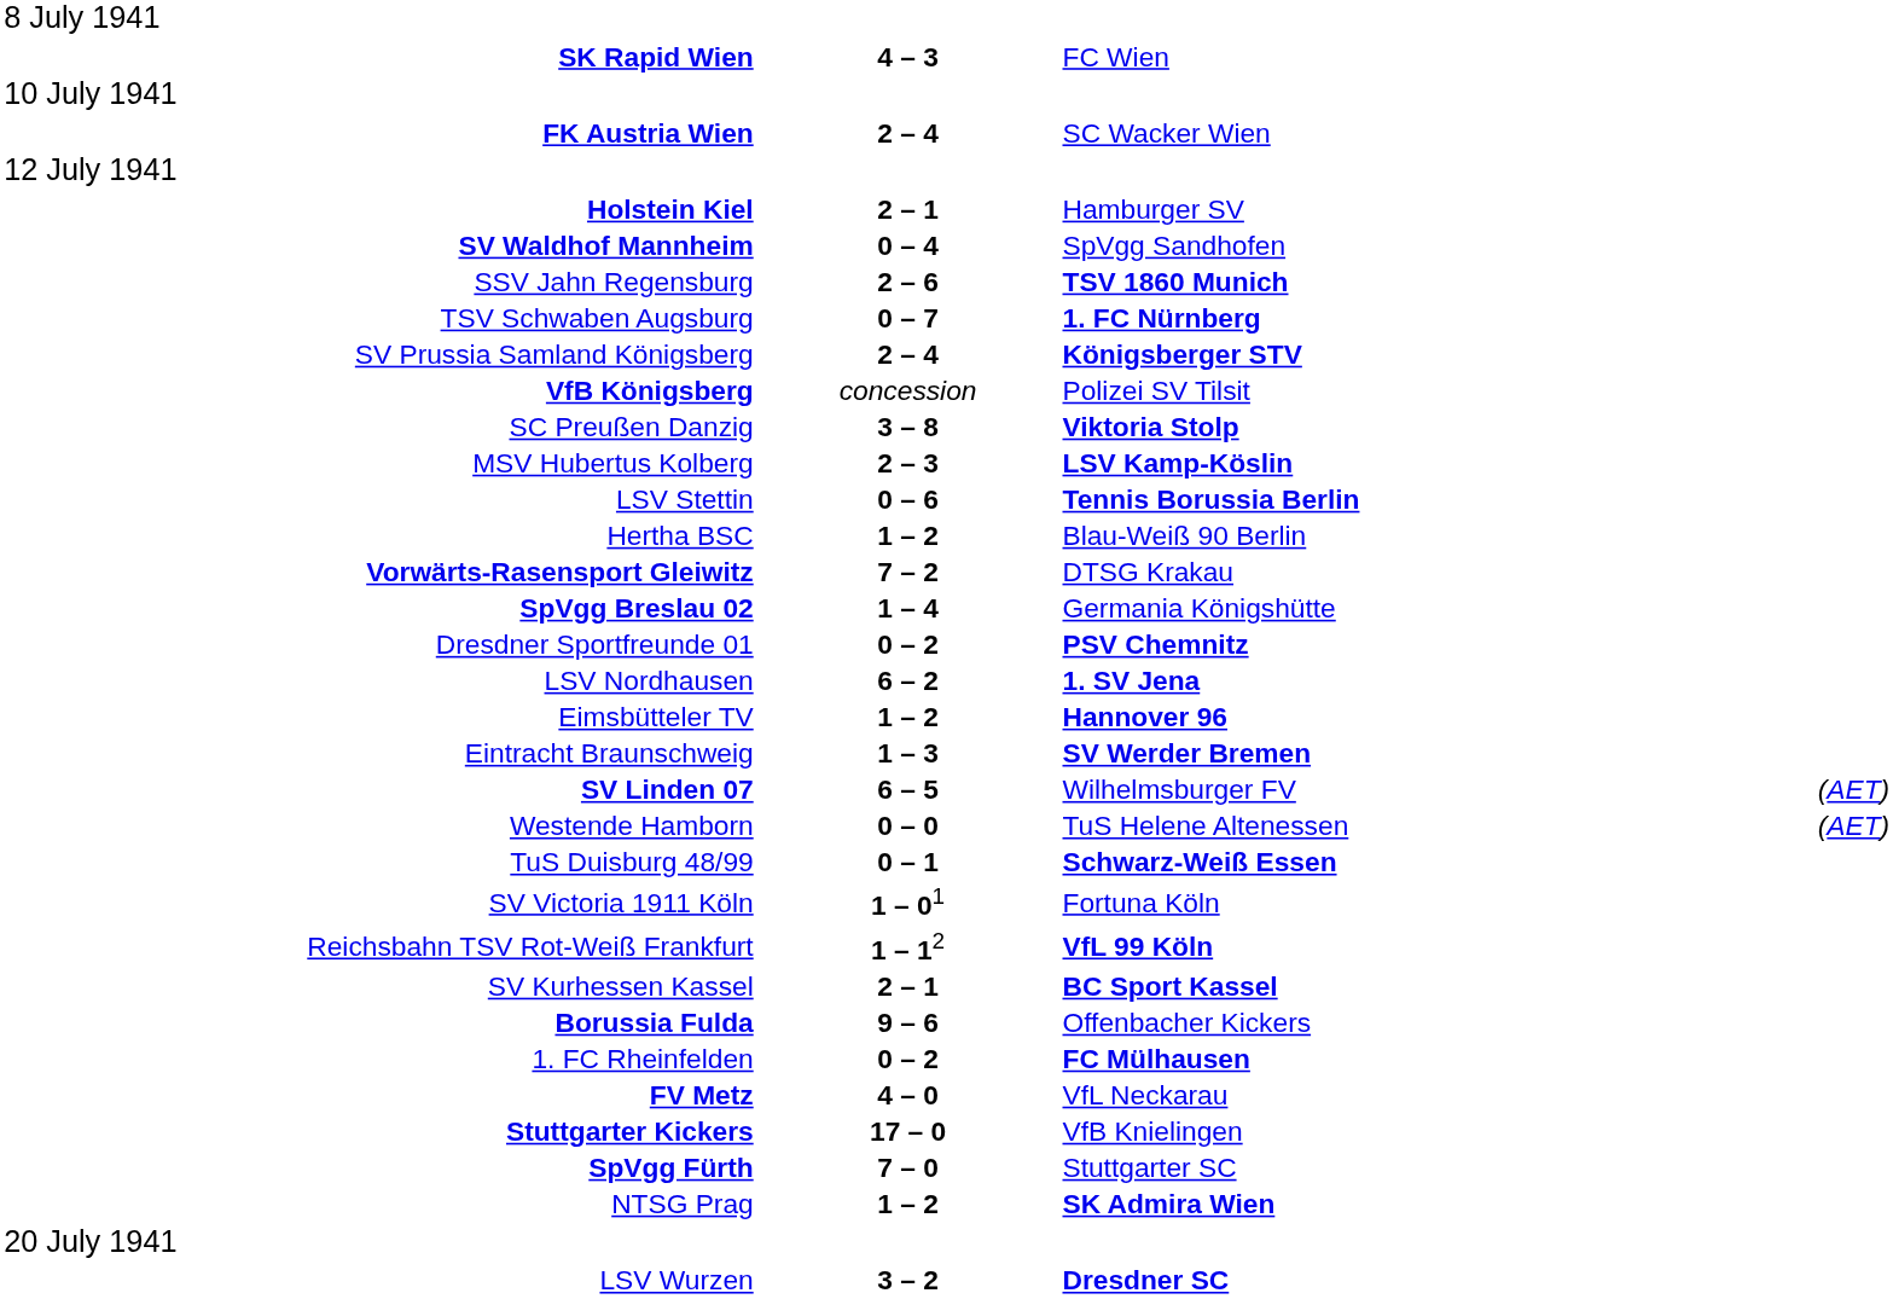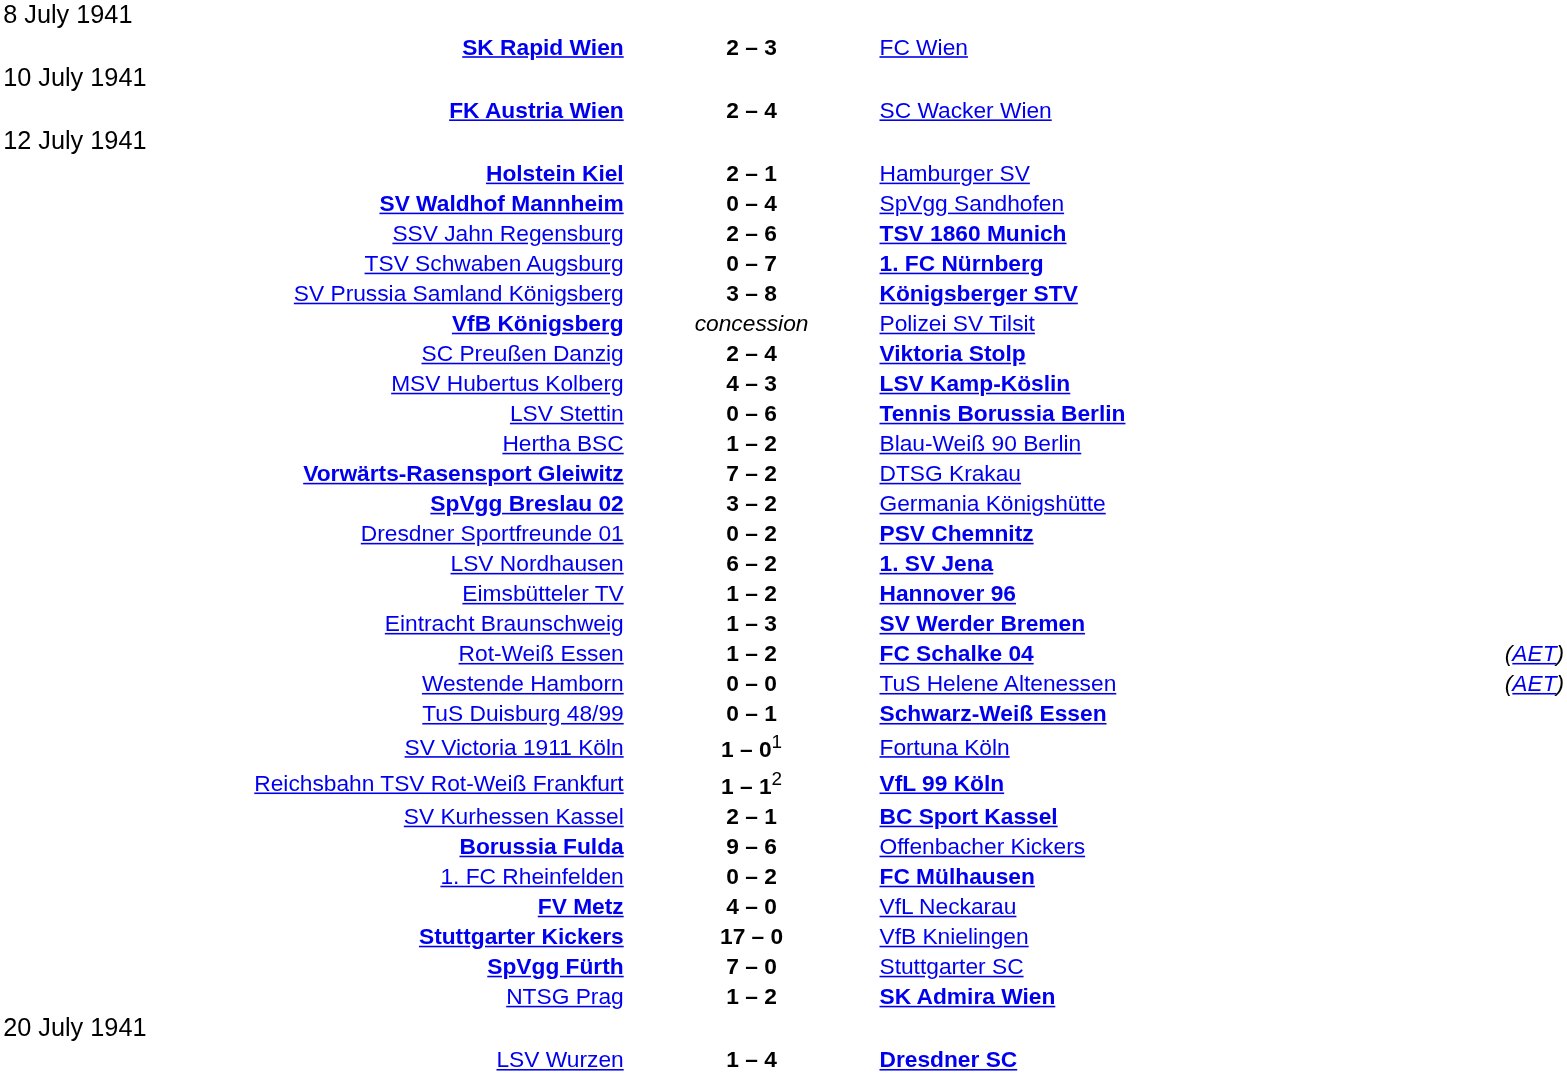SK Rapid Wien | column 2: 4 – 3 -> 2 – 3
SV Prussia Samland Königsberg | column 2: 2 – 4 -> 3 – 8
SC Preußen Danzig | column 2: 3 – 8 -> 2 – 4
MSV Hubertus Kolberg | column 2: 2 – 3 -> 4 – 3
SpVgg Breslau 02 | column 2: 1 – 4 -> 3 – 2
- row: SV Linden 07 | 6 – 5 | Wilhelmsburger FV | (AET)
+ row: Rot-Weiß Essen | 1 – 2 | FC Schalke 04 | (AET)
LSV Wurzen | column 2: 3 – 2 -> 1 – 4
